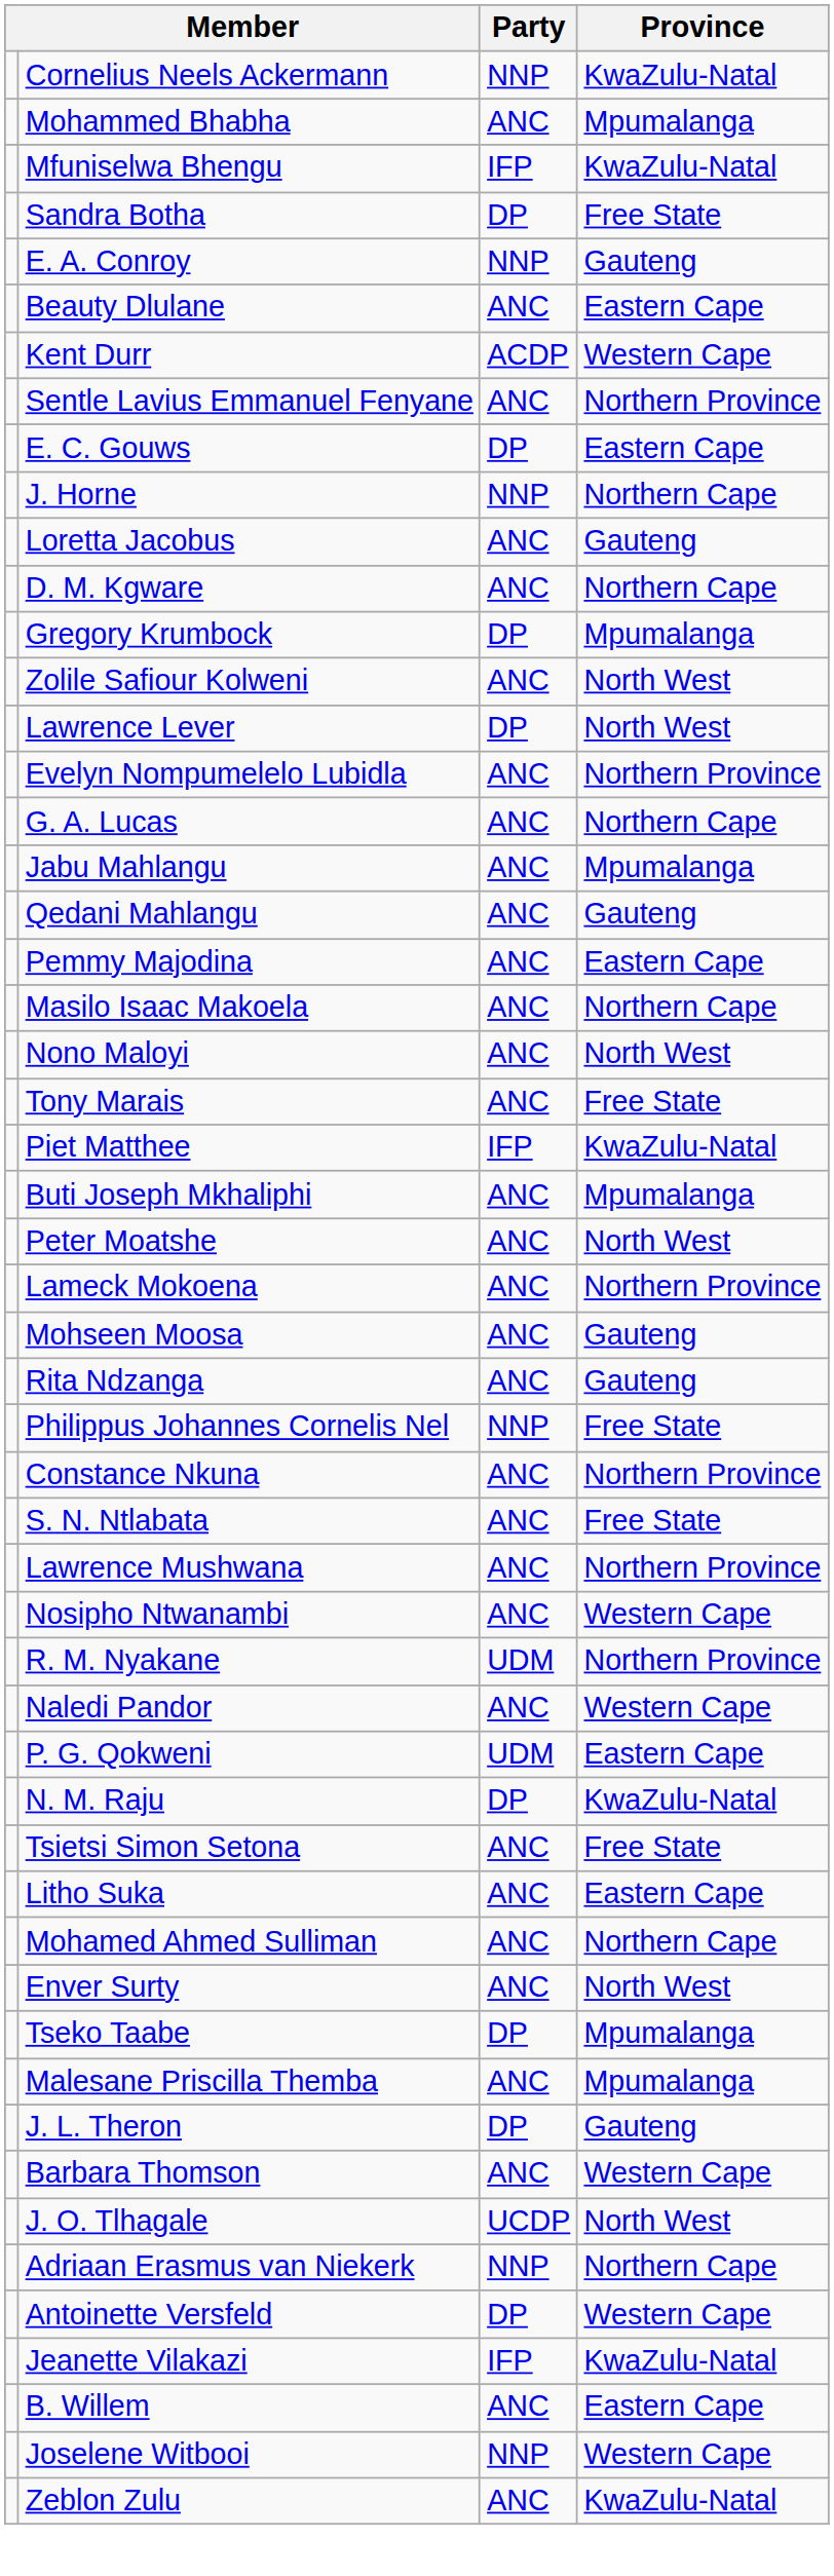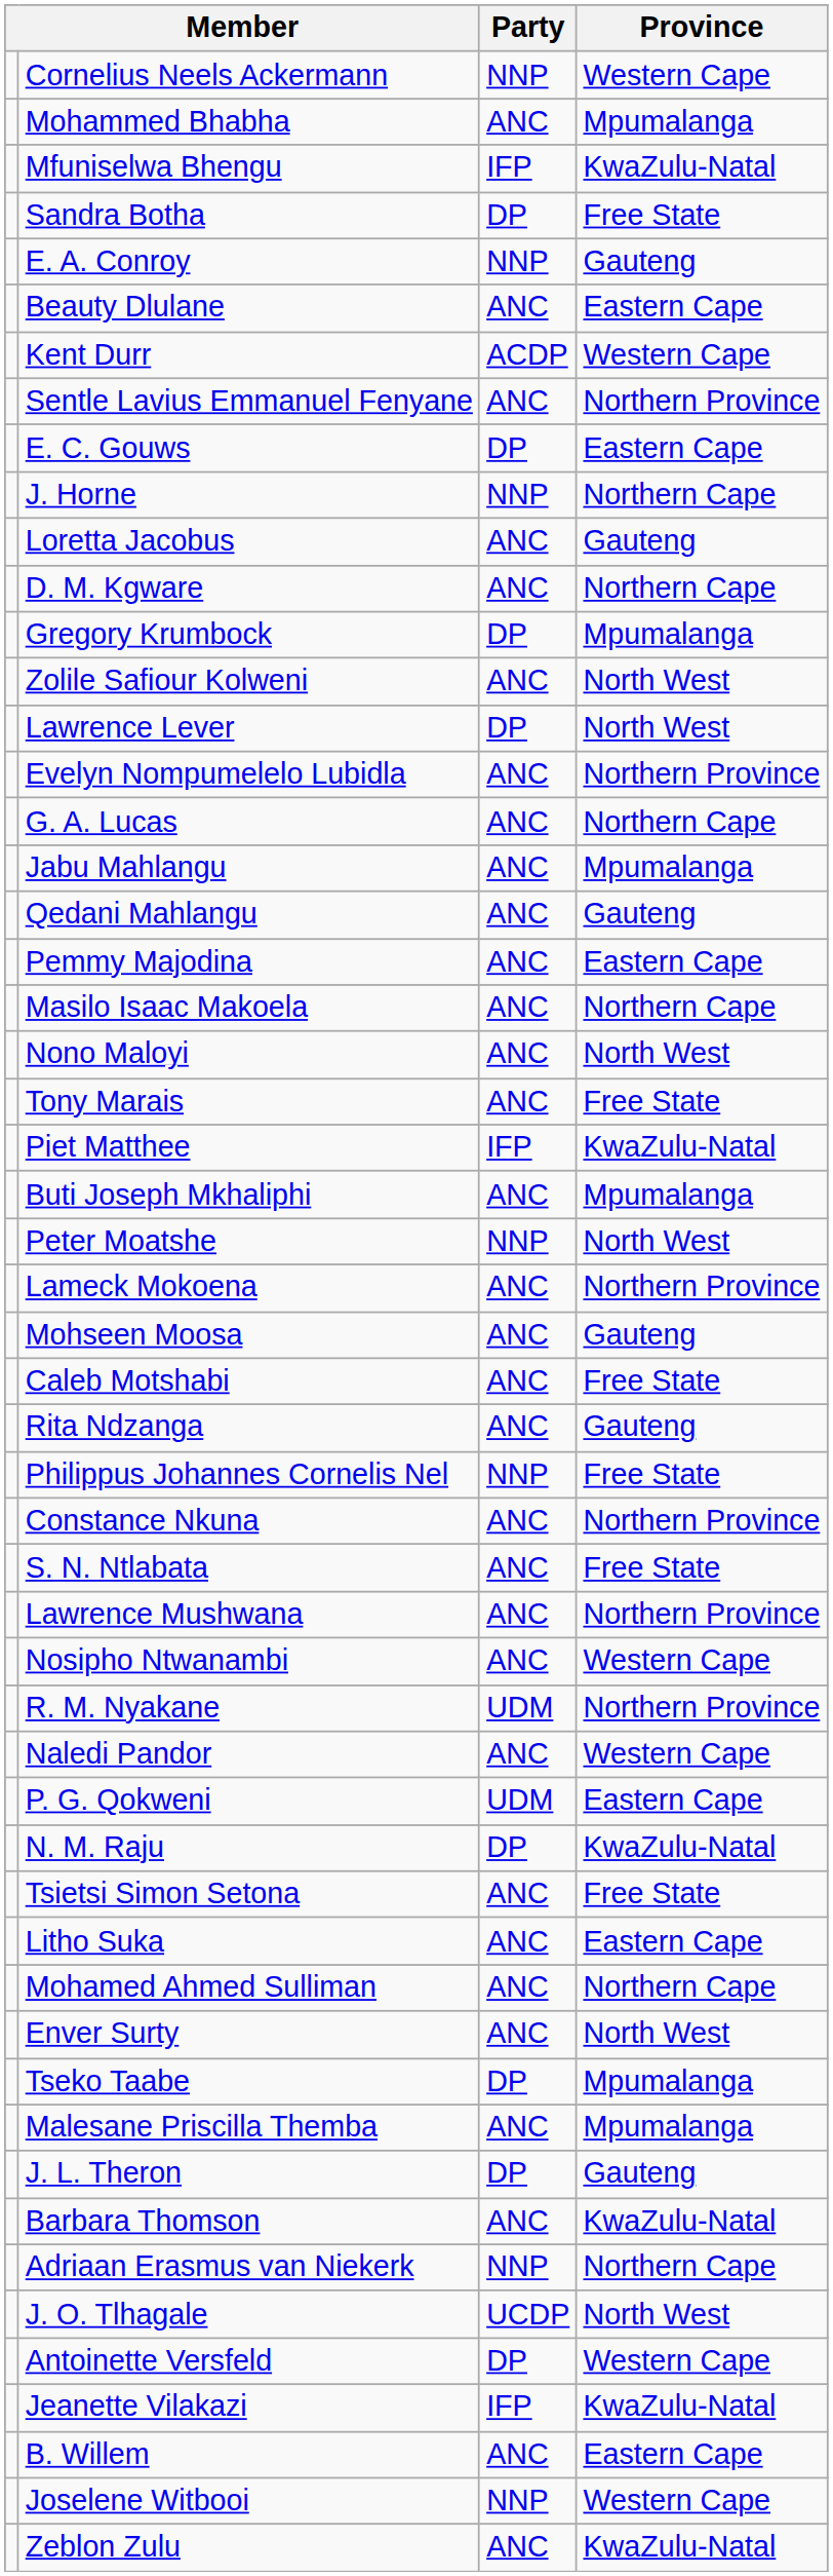Cornelius Neels Ackermann | Province: KwaZulu-Natal -> Western Cape
Peter Moatshe | Party: ANC -> NNP
+ row: Caleb Motshabi | ANC | Free State
Barbara Thomson | Province: Western Cape -> KwaZulu-Natal
rows swapped: J. O. Tlhagale <-> Adriaan Erasmus van Niekerk
